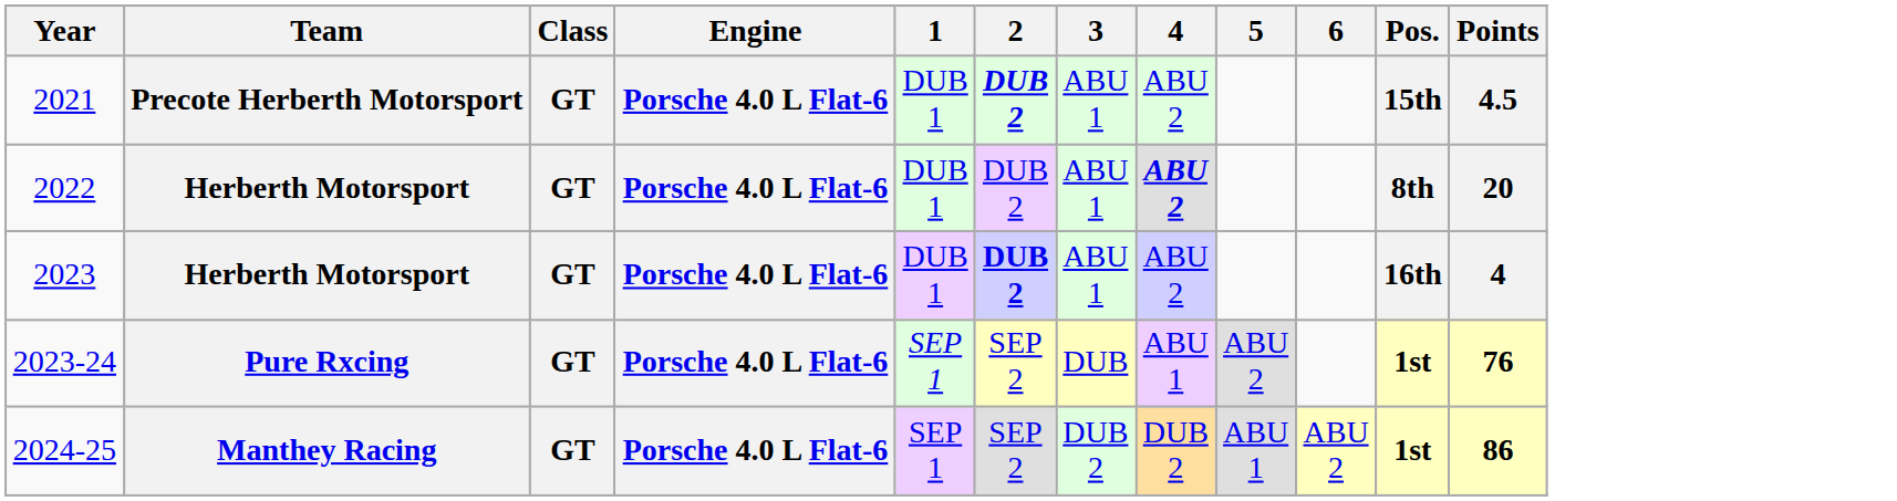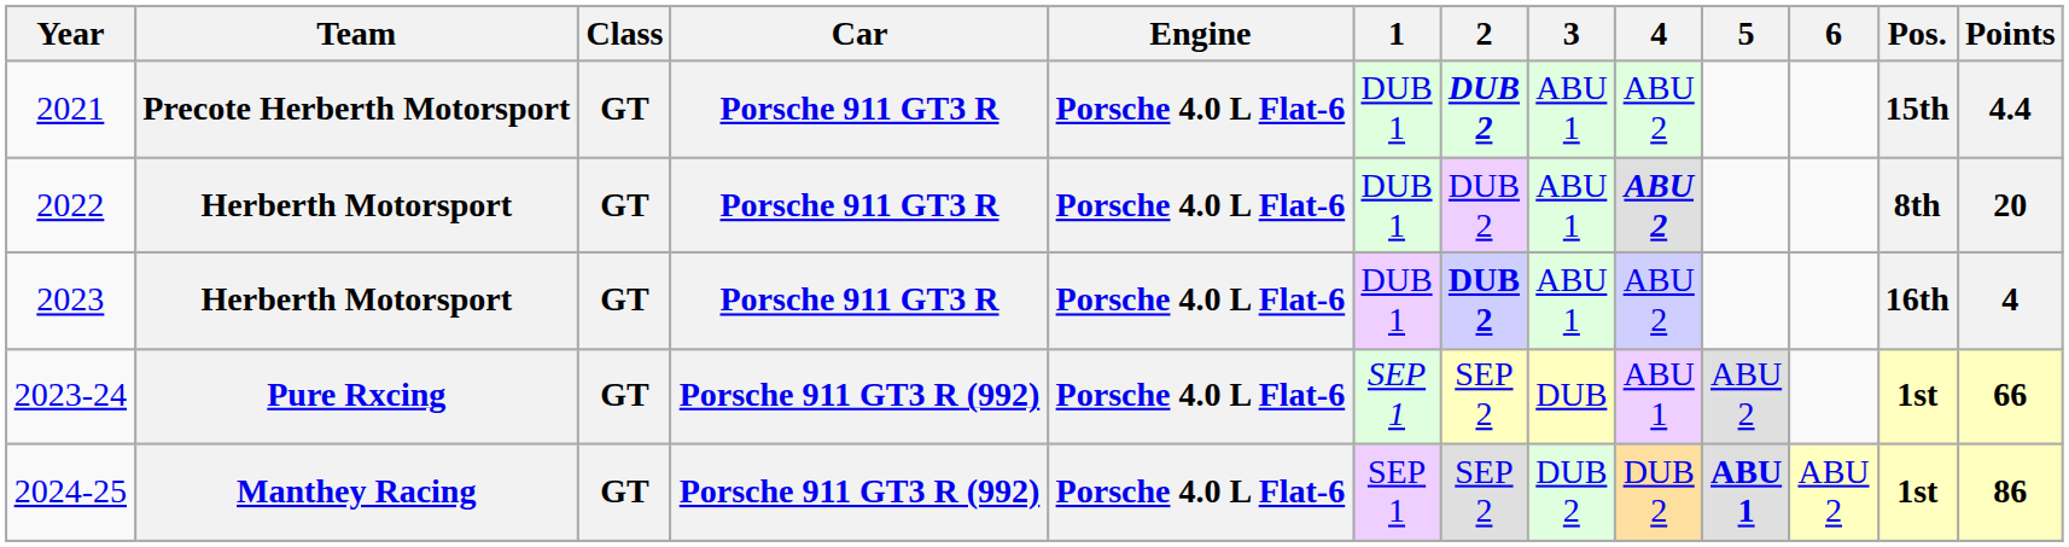+ column: Car | Porsche 911 GT3 R | Porsche 911 GT3 R | Porsche 911 GT3 R | Porsche 911 GT3 R (992) | Porsche 911 GT3 R (992)
2021 | Points: 4.5 -> 4.4
2023-24 | Points: 76 -> 66
2024-25 | 5: normal -> bold
